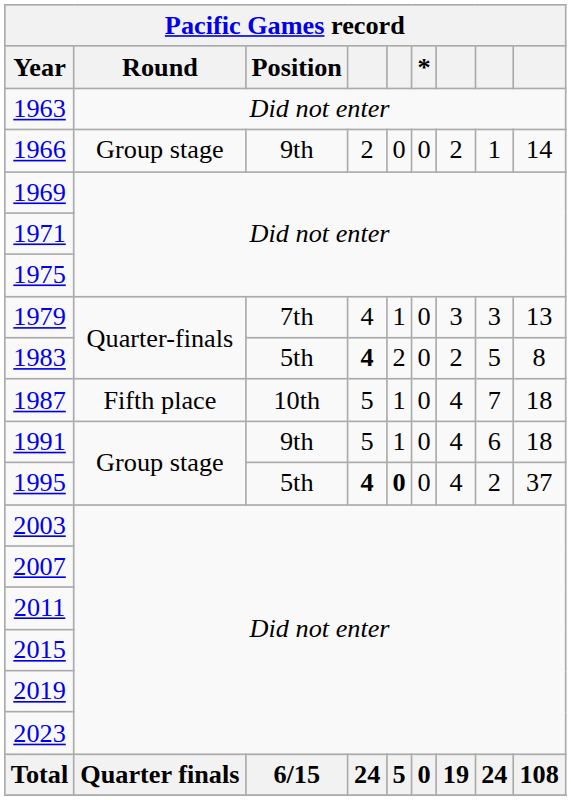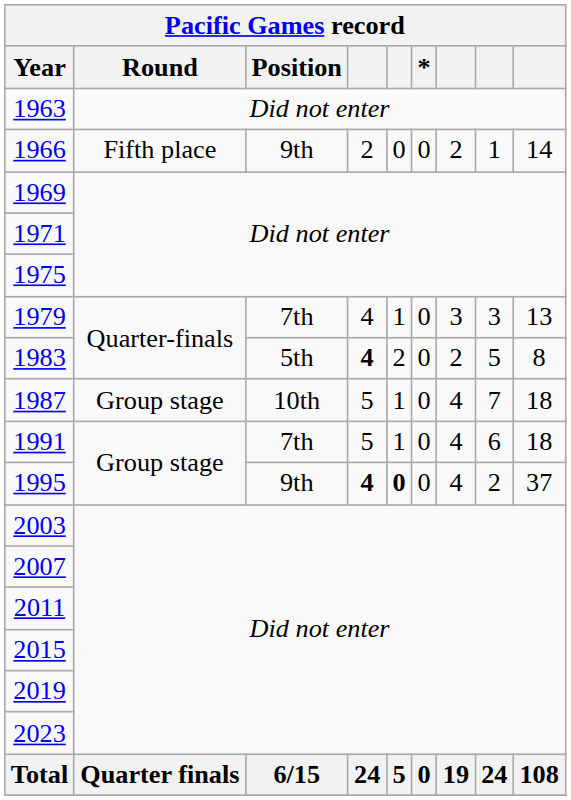1966 | Round: Group stage -> Fifth place
1987 | Round: Fifth place -> Group stage
1991 | Position: 9th -> 7th
1995 | Position: 5th -> 9th
